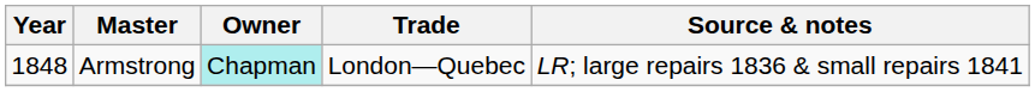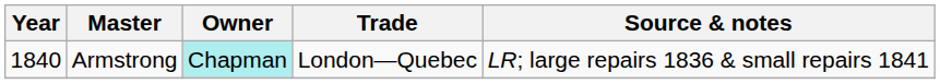Armstrong | Year: 1848 -> 1840
